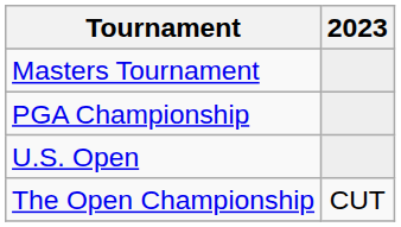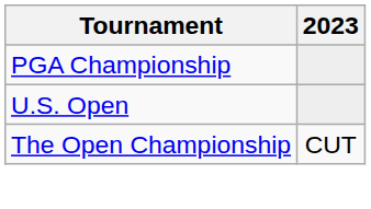- row: Masters Tournament
